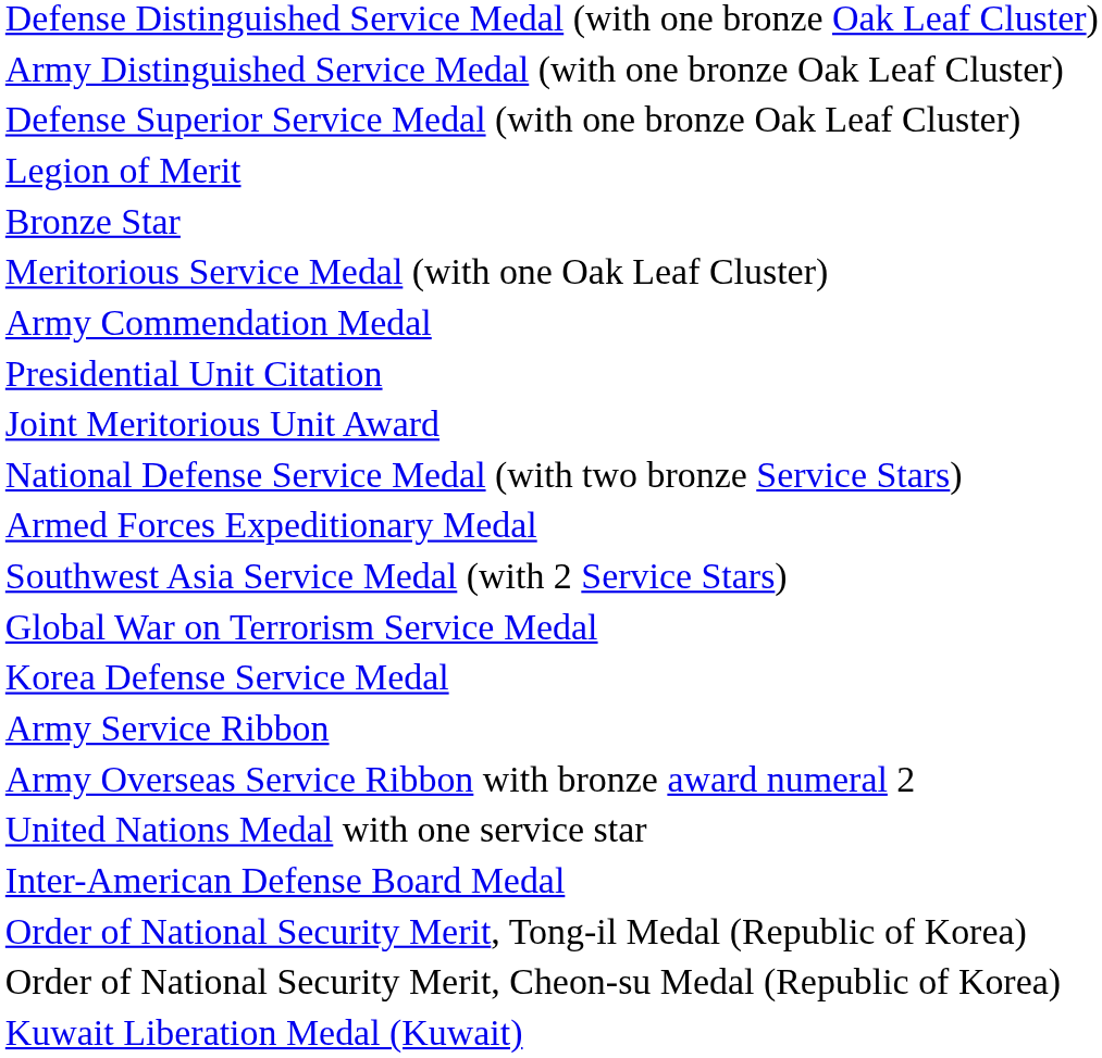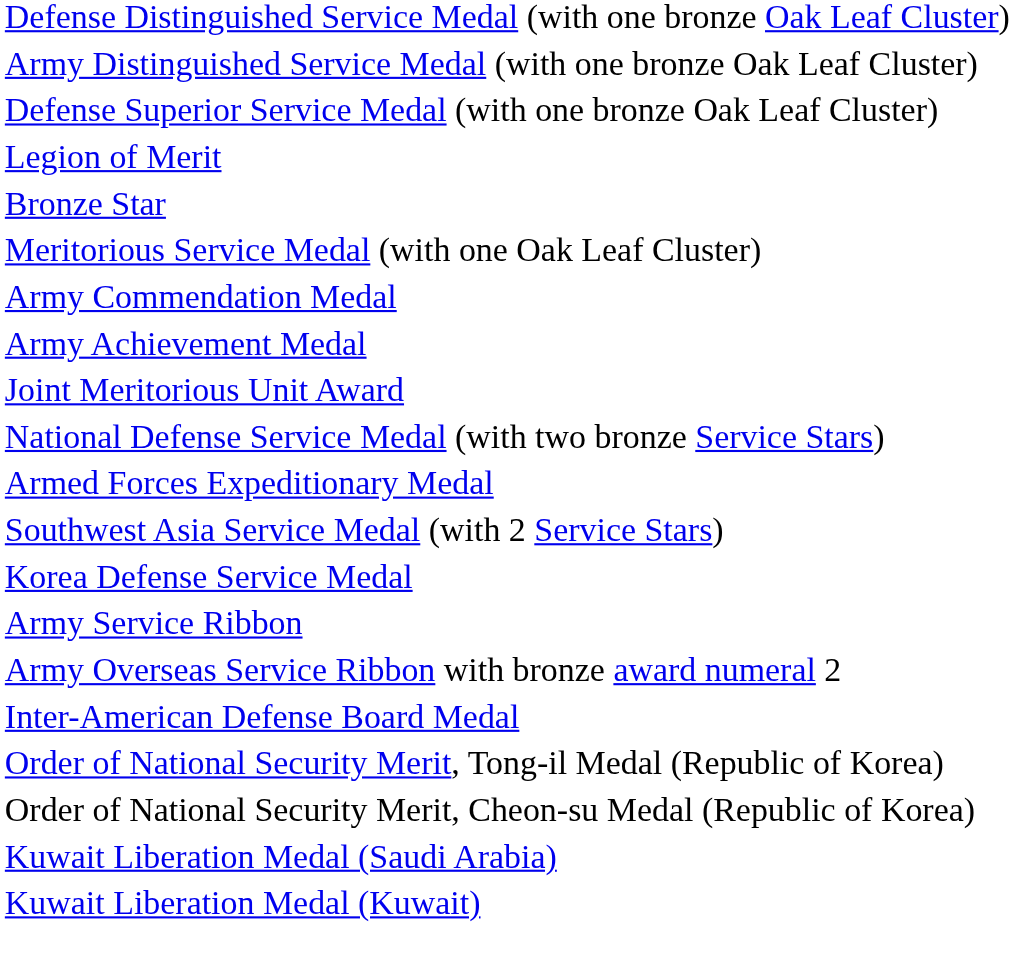+ row: Army Achievement Medal
- row: Presidential Unit Citation
- row: Global War on Terrorism Service Medal
- row: United Nations Medal with one service star
+ row: Kuwait Liberation Medal (Saudi Arabia)
